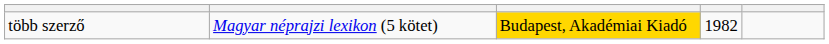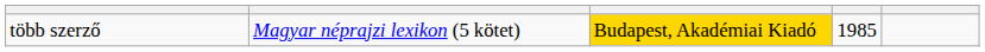több szerző | column 4: 1982 -> 1985
